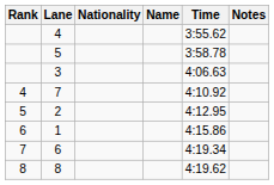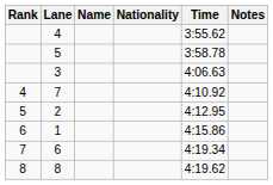columns swapped: Name <-> Nationality
